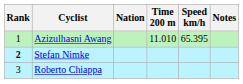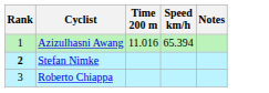- column: Nation
Azizulhasni Awang | Time 200 m: 11.010 -> 11.016
Azizulhasni Awang | Speed km/h: 65.395 -> 65.394
